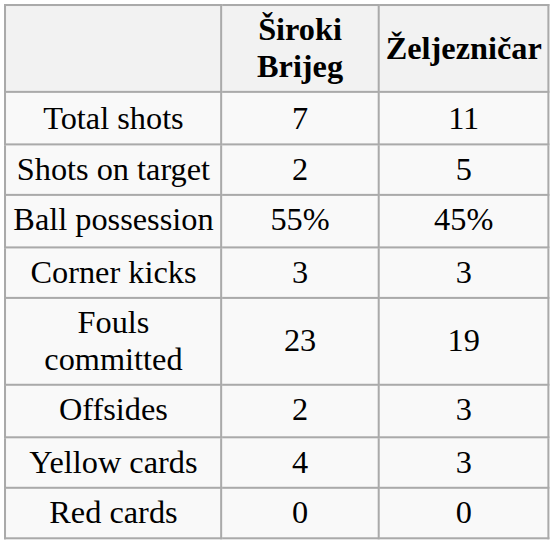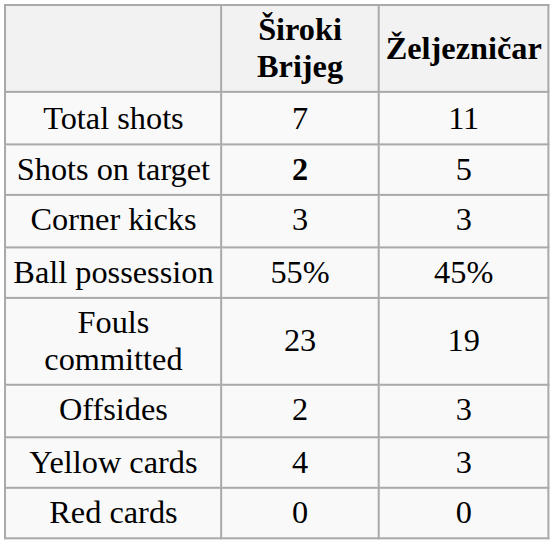Shots on target | Široki Brijeg: normal -> bold
rows swapped: Ball possession <-> Corner kicks
